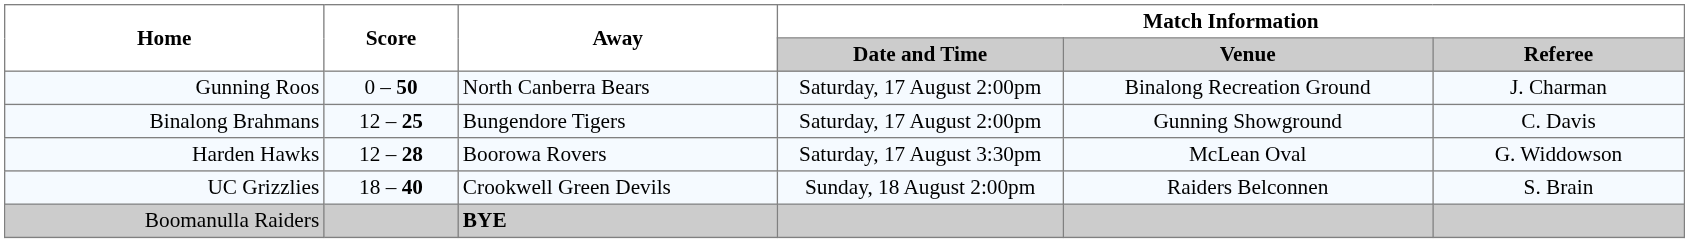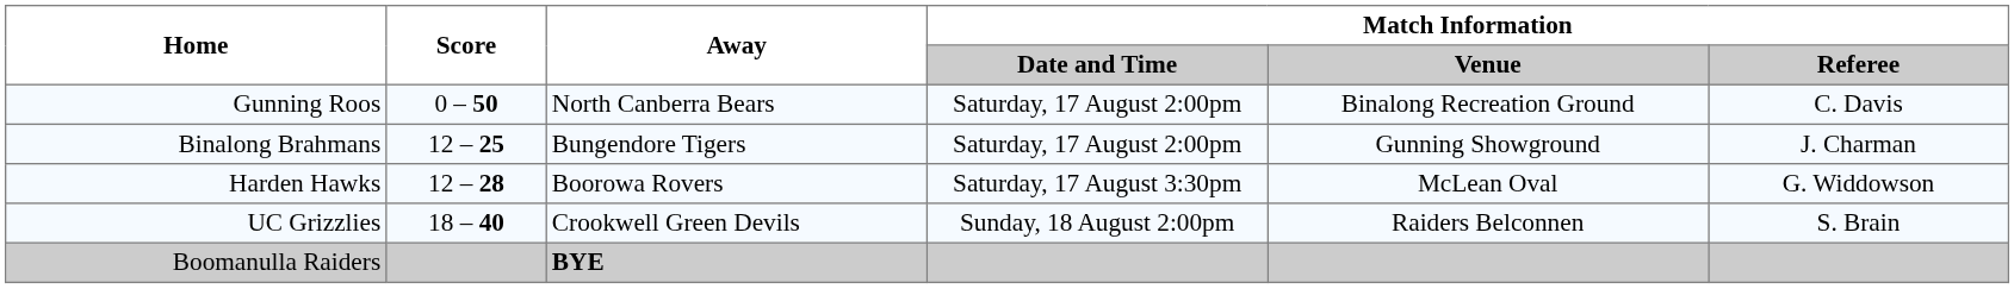Gunning Roos | Match Information / Referee: J. Charman -> C. Davis
Binalong Brahmans | Match Information / Referee: C. Davis -> J. Charman
